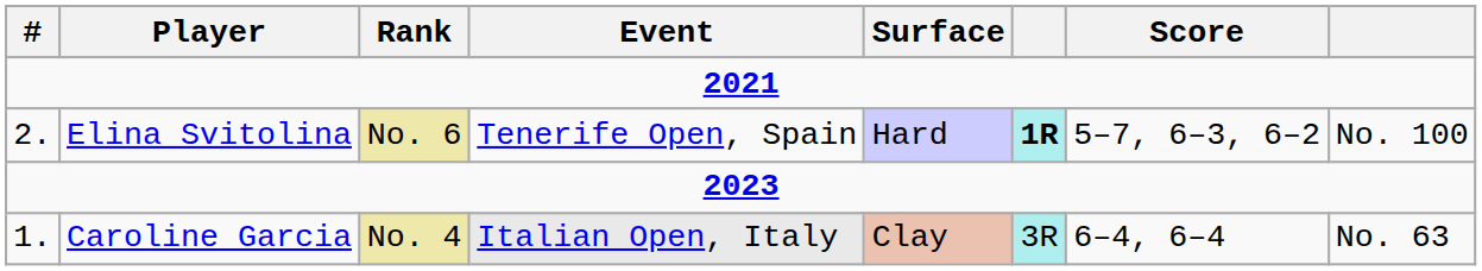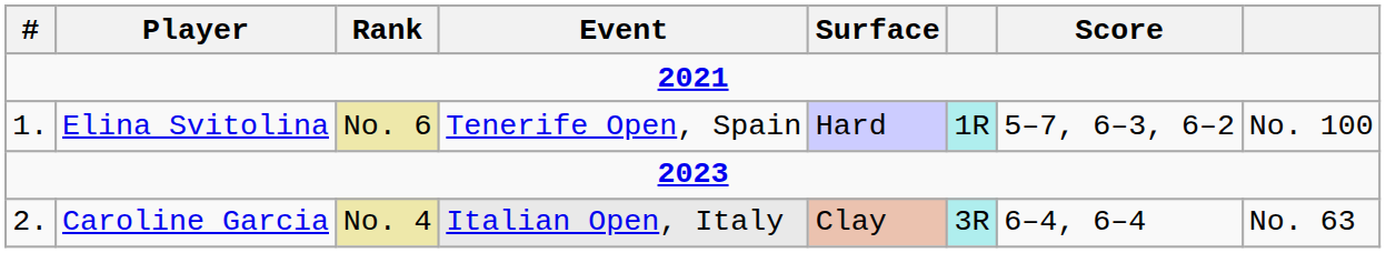Elina Svitolina | #: 2. -> 1.
Elina Svitolina | column 6: bold -> normal
Caroline Garcia | #: 1. -> 2.
